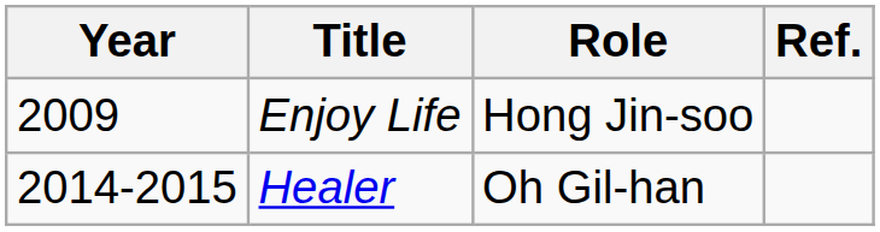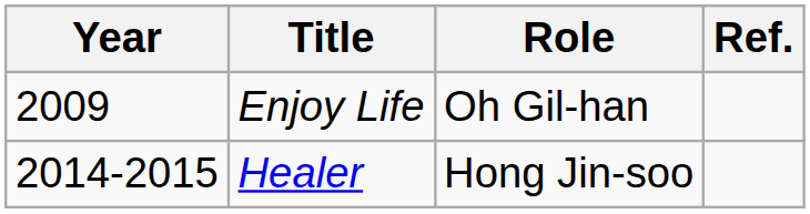Enjoy Life | Role: Hong Jin-soo -> Oh Gil-han
Healer | Role: Oh Gil-han -> Hong Jin-soo
